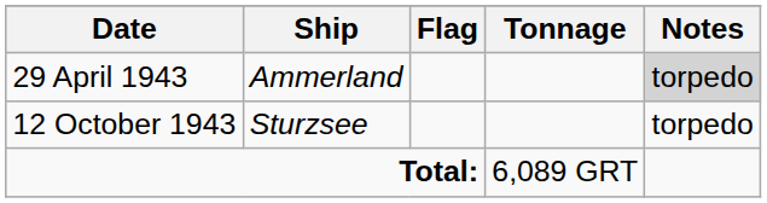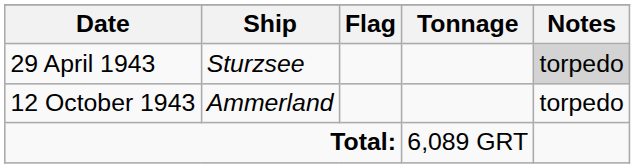29 April 1943 | Ship: Ammerland -> Sturzsee
12 October 1943 | Ship: Sturzsee -> Ammerland
